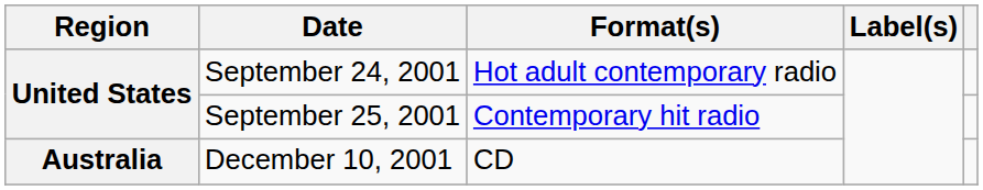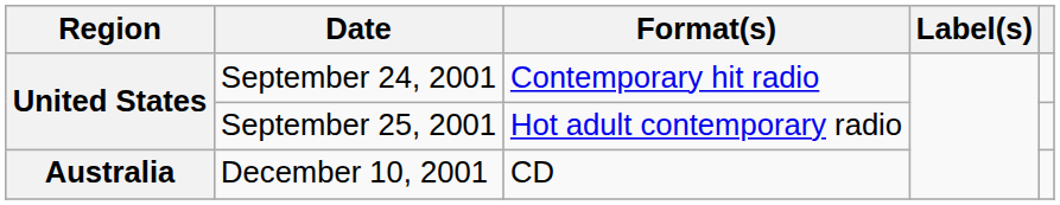September 24, 2001 | Format(s): Hot adult contemporary radio -> Contemporary hit radio
September 25, 2001 | Format(s): Contemporary hit radio -> Hot adult contemporary radio
